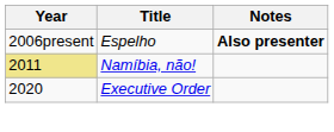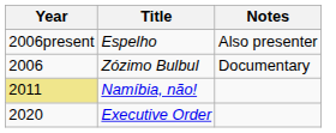Espelho | Notes: bold -> normal
+ row: 2006 | Zózimo Bulbul | Documentary
